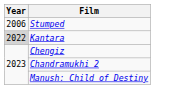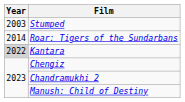Stumped | Year: 2006 -> 2003
+ row: 2014 | Roar: Tigers of the Sundarbans
